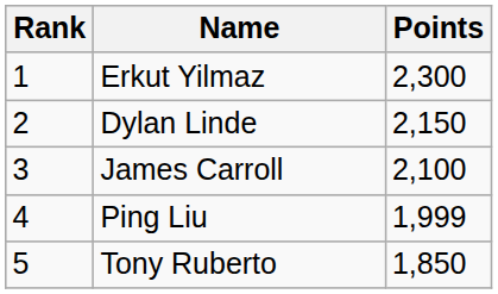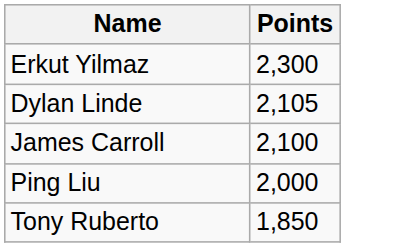- column: Rank | 1 | 2 | 3 | 4 | 5
Dylan Linde | Points: 2,150 -> 2,105
Ping Liu | Points: 1,999 -> 2,000
